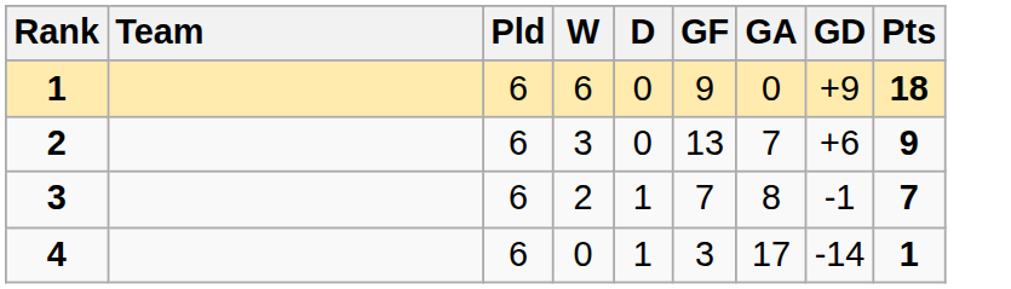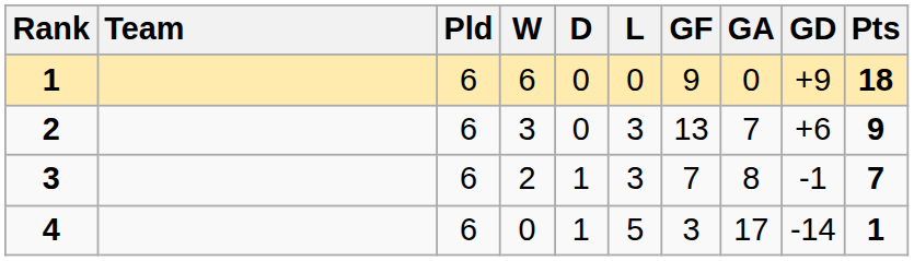+ column: L | 0 | 3 | 3 | 5
